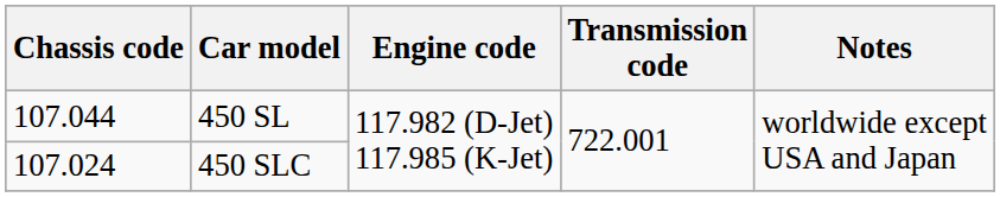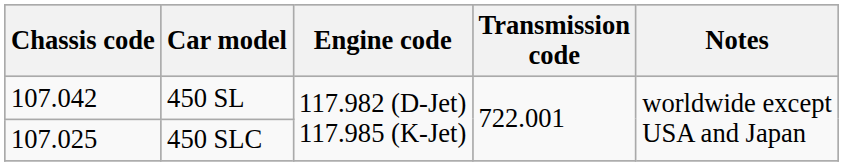450 SL | Chassis code: 107.044 -> 107.042
450 SLC | Chassis code: 107.024 -> 107.025
